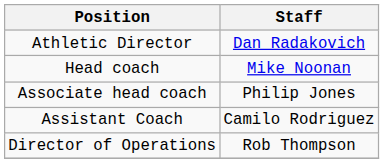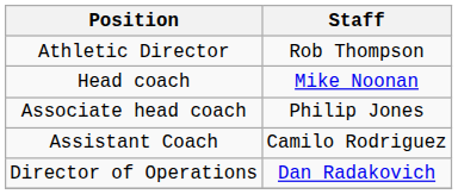Athletic Director | Staff: Dan Radakovich -> Rob Thompson
Director of Operations | Staff: Rob Thompson -> Dan Radakovich
